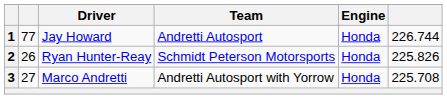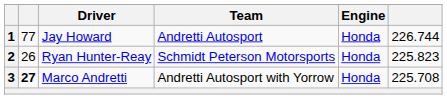2 | column 6: 225.826 -> 225.823
3 | column 2: normal -> bold
